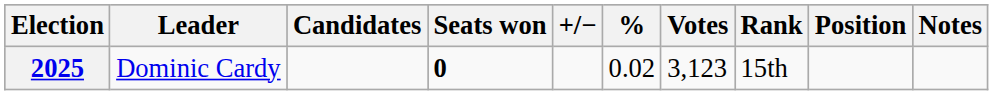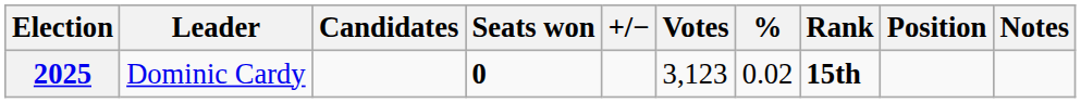columns swapped: Votes <-> %
2025 | Rank: normal -> bold
